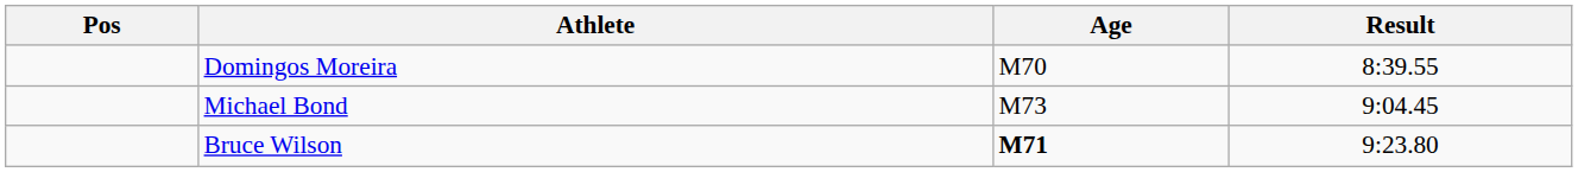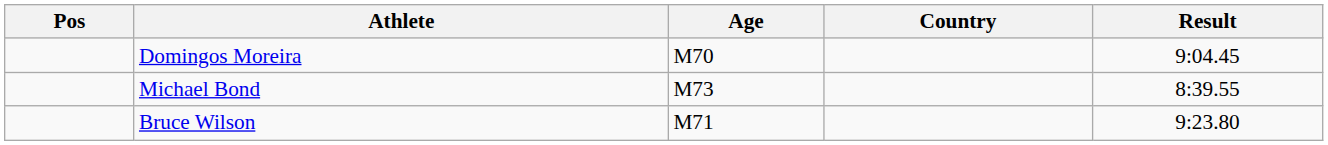+ column: Country
Domingos Moreira | Result: 8:39.55 -> 9:04.45
Michael Bond | Result: 9:04.45 -> 8:39.55
Bruce Wilson | Age: bold -> normal
